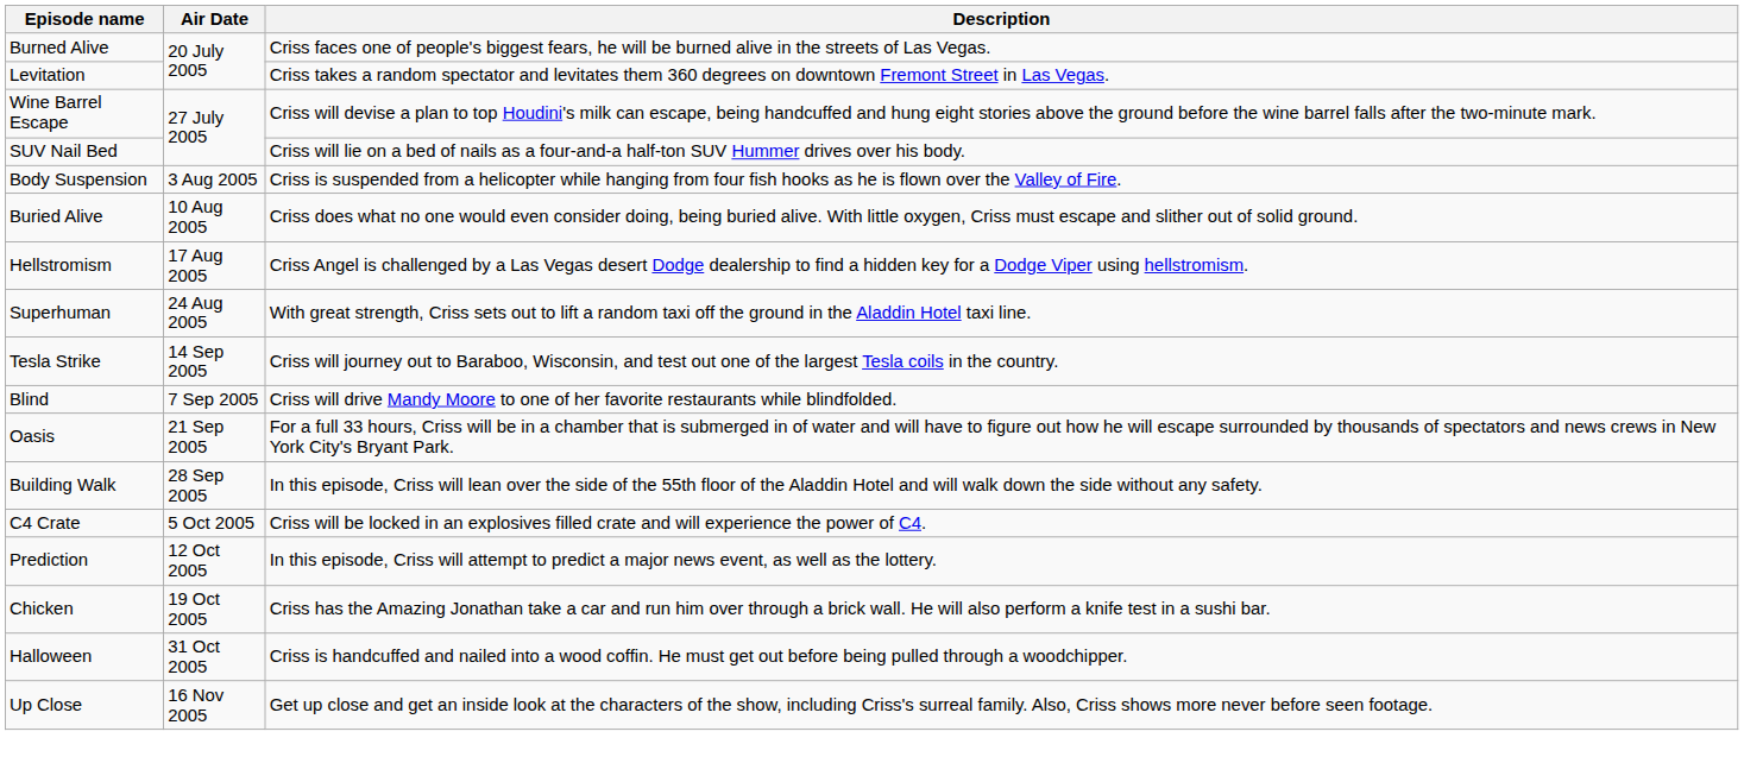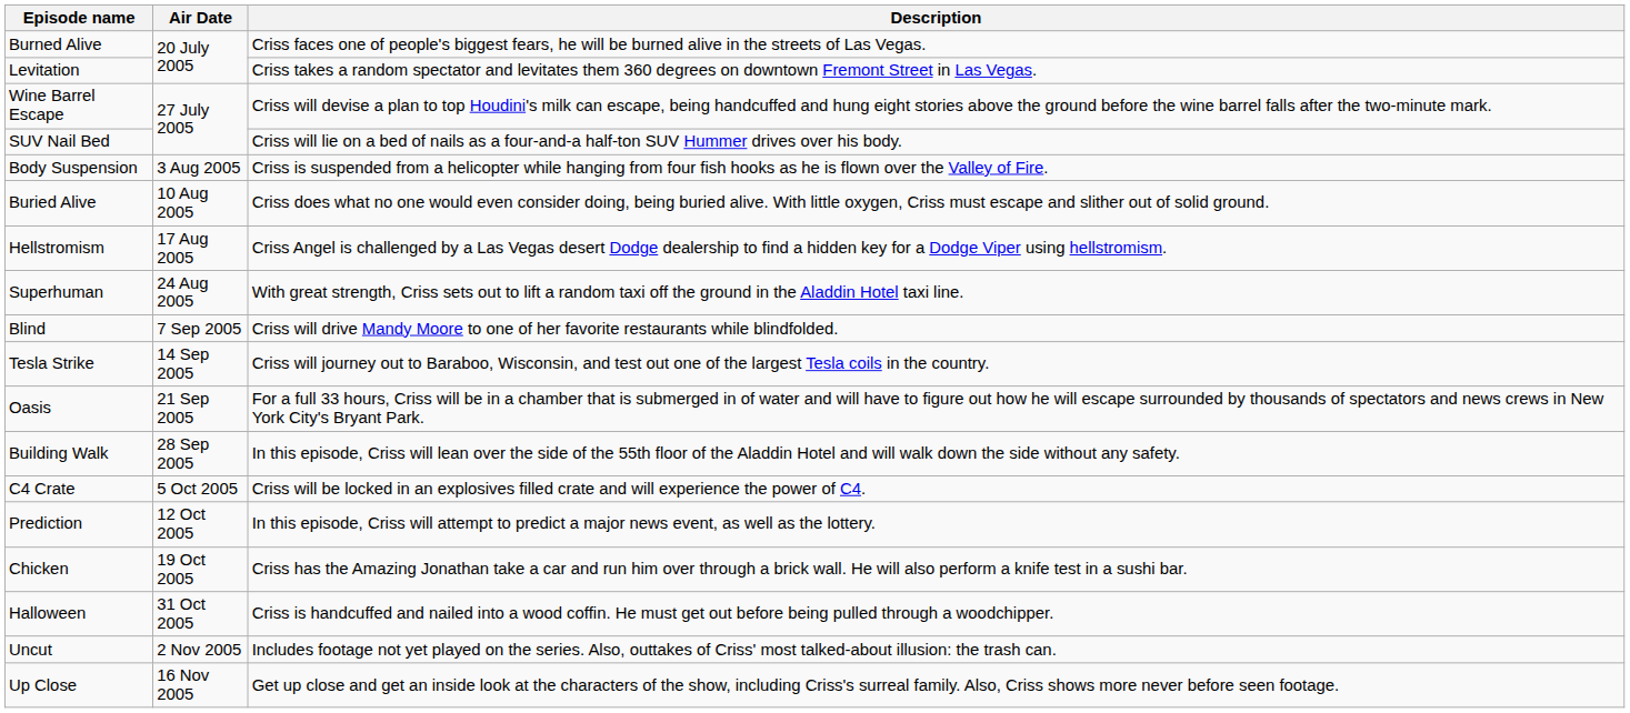rows swapped: Blind <-> Tesla Strike
+ row: Uncut | 2 Nov 2005 | Includes footage not yet played on the series. Also, outtakes of Criss' most talked-about illusion: the trash can.
